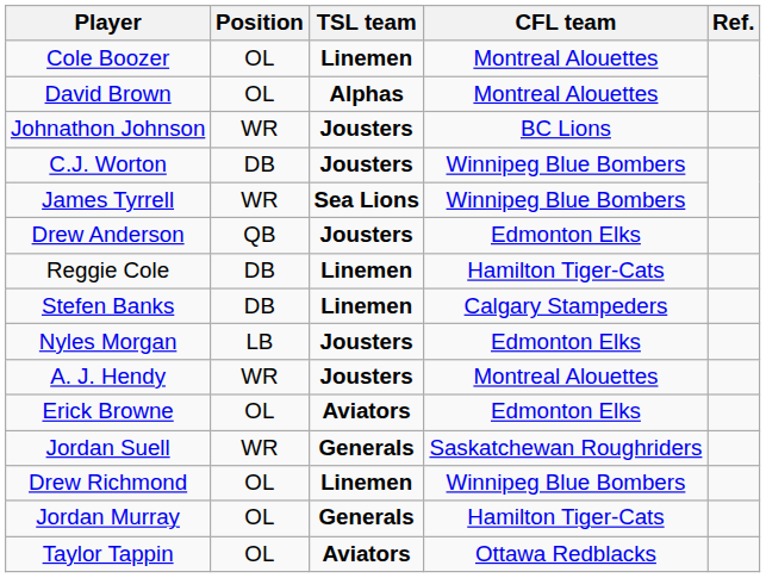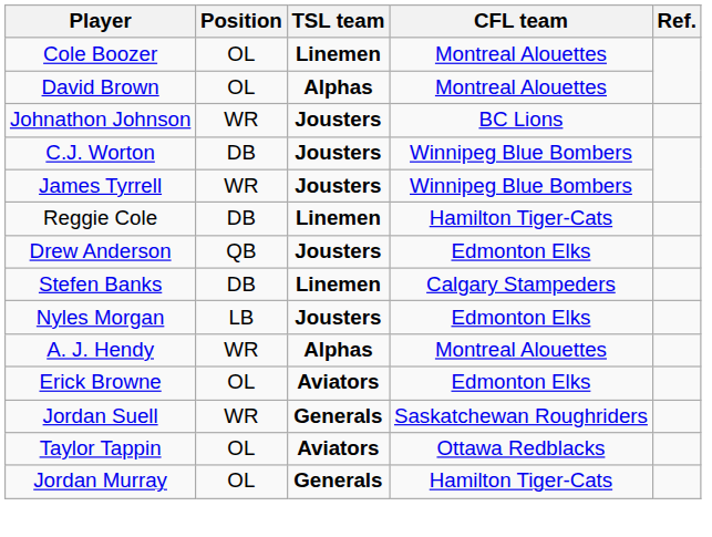James Tyrrell | TSL team: Sea Lions -> Jousters
rows swapped: Reggie Cole <-> Drew Anderson
A. J. Hendy | TSL team: Jousters -> Alphas
- row: Drew Richmond | OL | Linemen | Winnipeg Blue Bombers
rows swapped: Jordan Murray <-> Taylor Tappin
